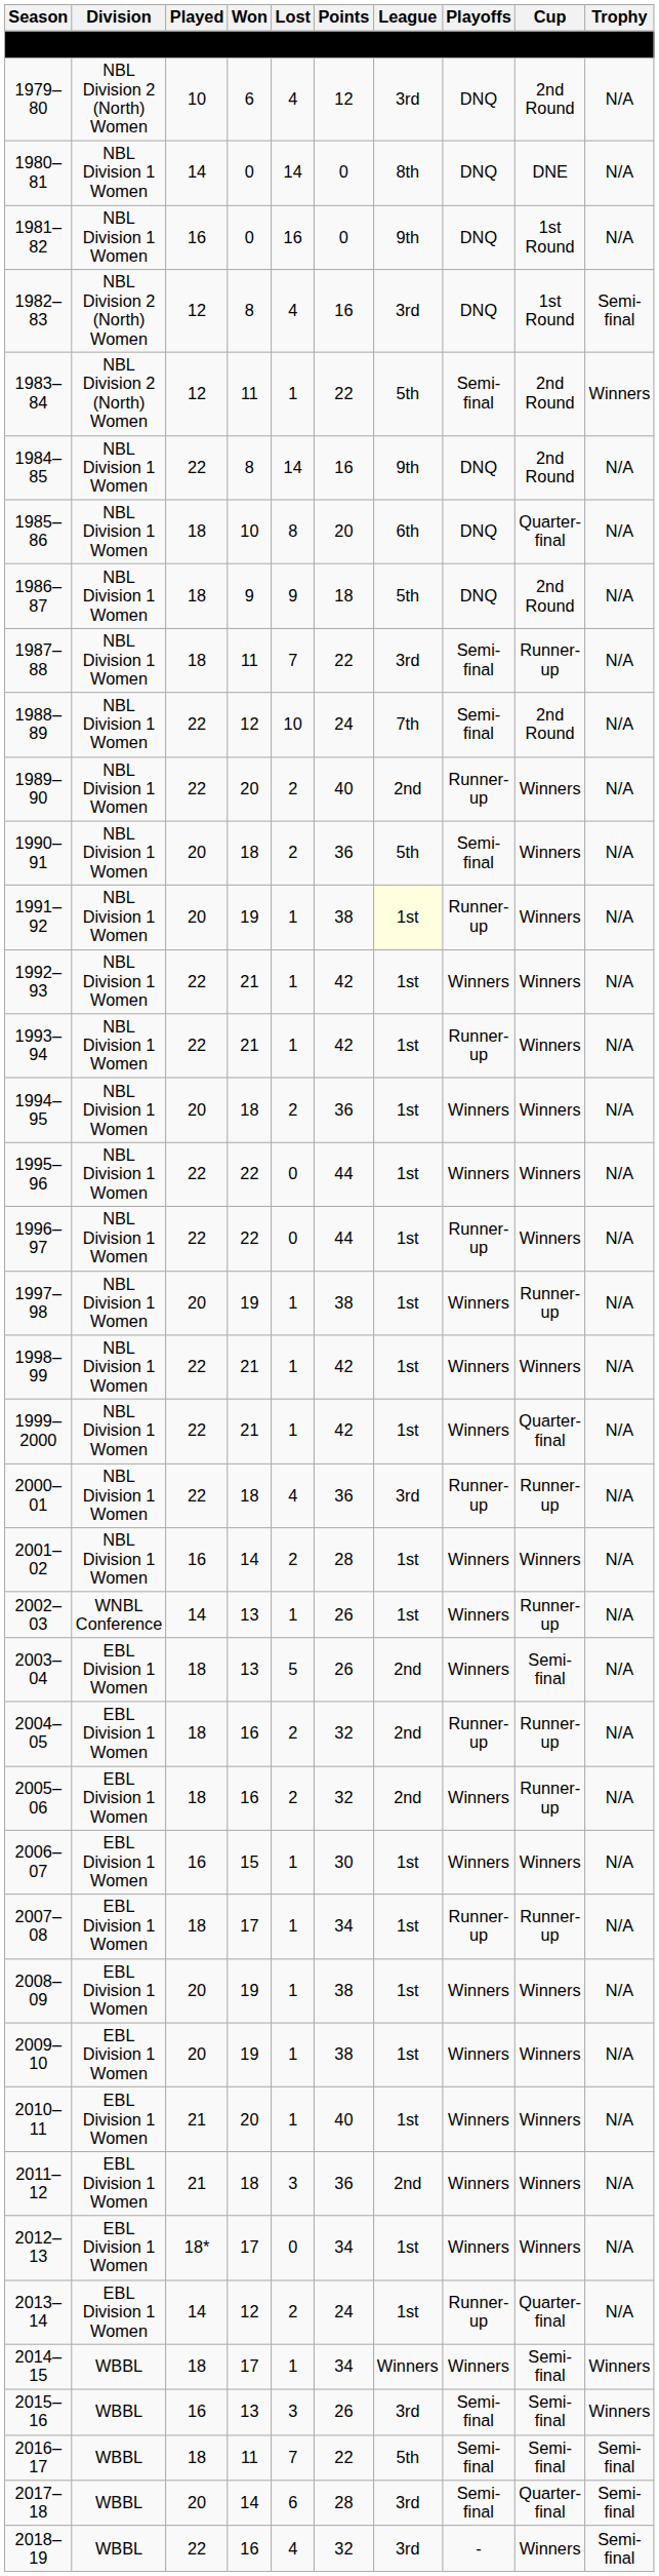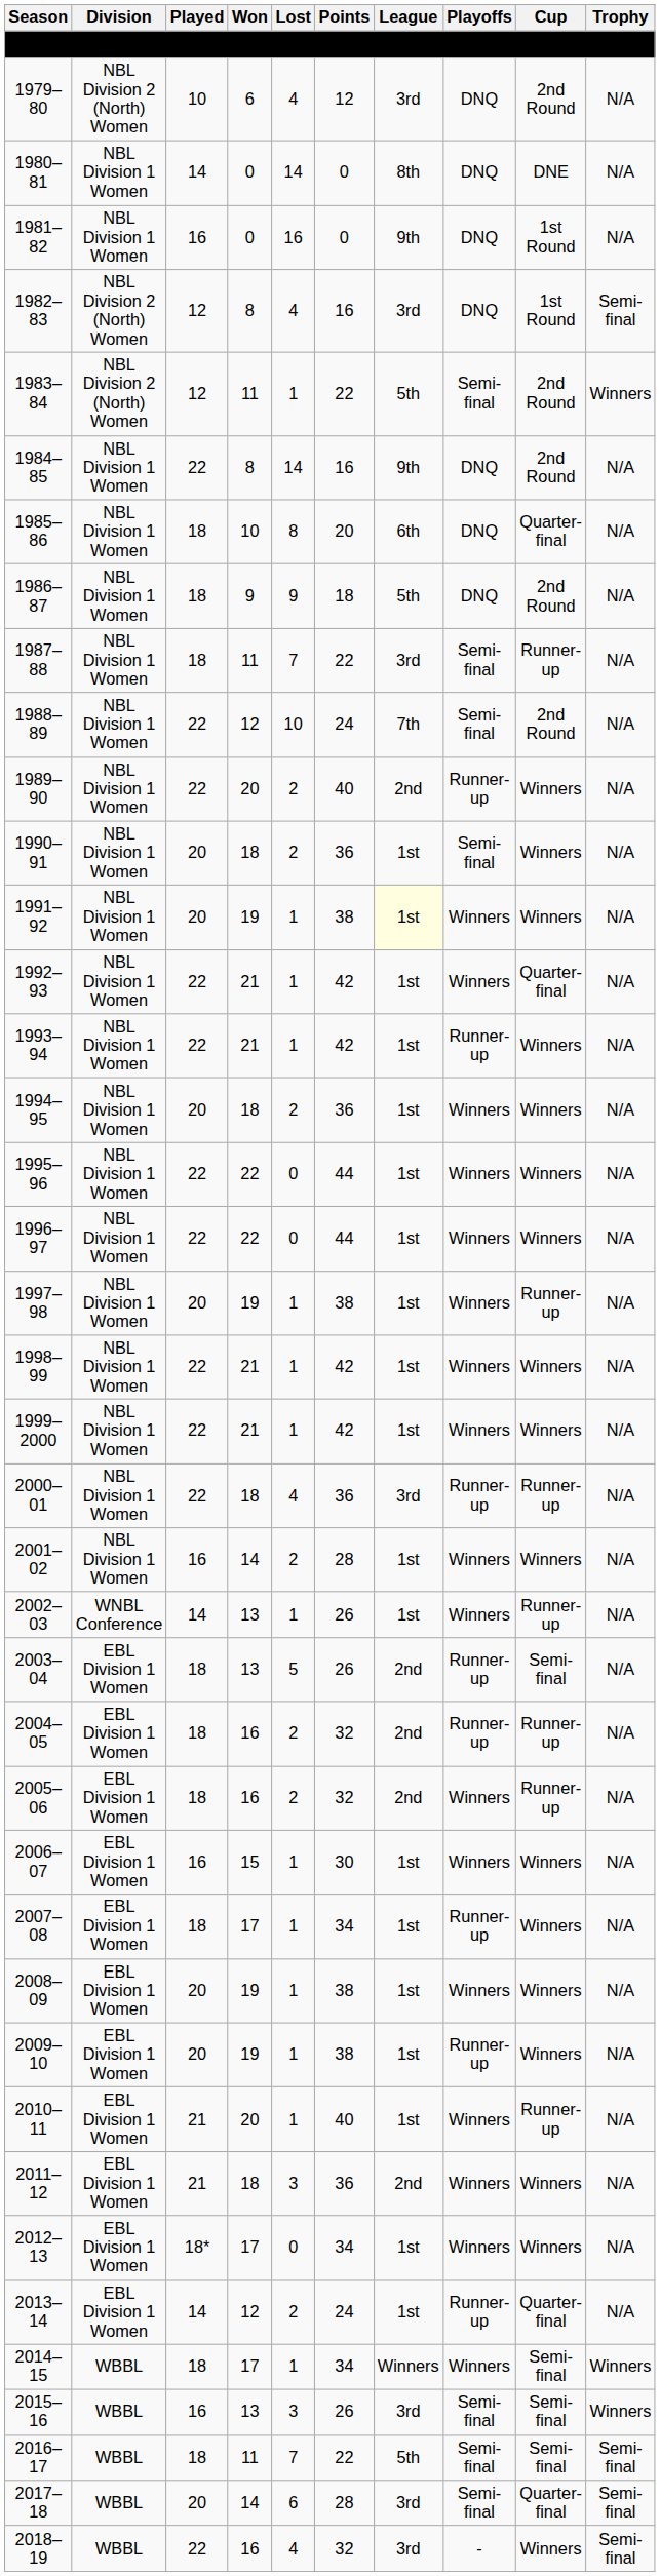1990–91 | League: 5th -> 1st
1991–92 | Playoffs: Runner-up -> Winners
1992–93 | Cup: Winners -> Quarter-final
1996–97 | Playoffs: Runner-up -> Winners
1999–2000 | Cup: Quarter-final -> Winners
2003–04 | Playoffs: Winners -> Runner-up
2007–08 | Cup: Runner-up -> Winners
2009–10 | Playoffs: Winners -> Runner-up
2010–11 | Cup: Winners -> Runner-up
